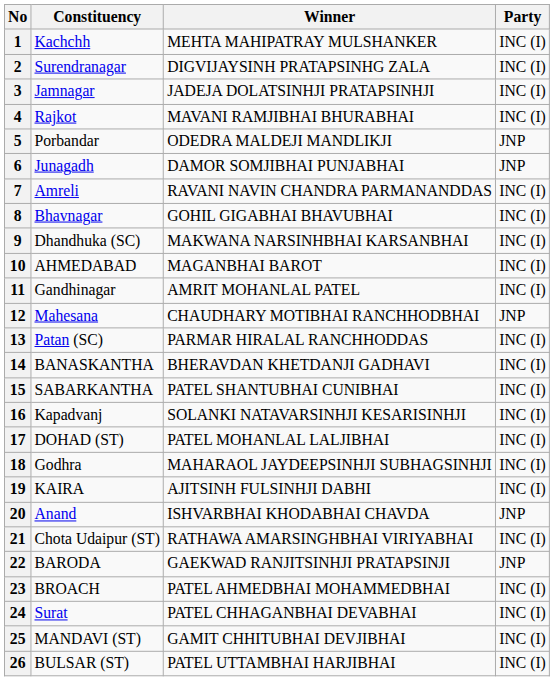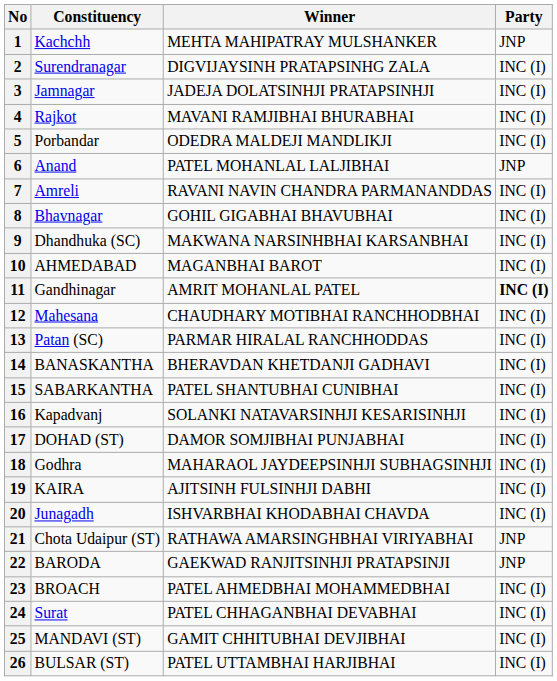1 | Party: INC (I) -> JNP
5 | Party: JNP -> INC (I)
6 | Constituency: Junagadh -> Anand
6 | Winner: DAMOR SOMJIBHAI PUNJABHAI -> PATEL MOHANLAL LALJIBHAI
11 | Party: normal -> bold
12 | Party: JNP -> INC (I)
17 | Winner: PATEL MOHANLAL LALJIBHAI -> DAMOR SOMJIBHAI PUNJABHAI
20 | Constituency: Anand -> Junagadh
20 | Party: JNP -> INC (I)
21 | Party: INC (I) -> JNP
